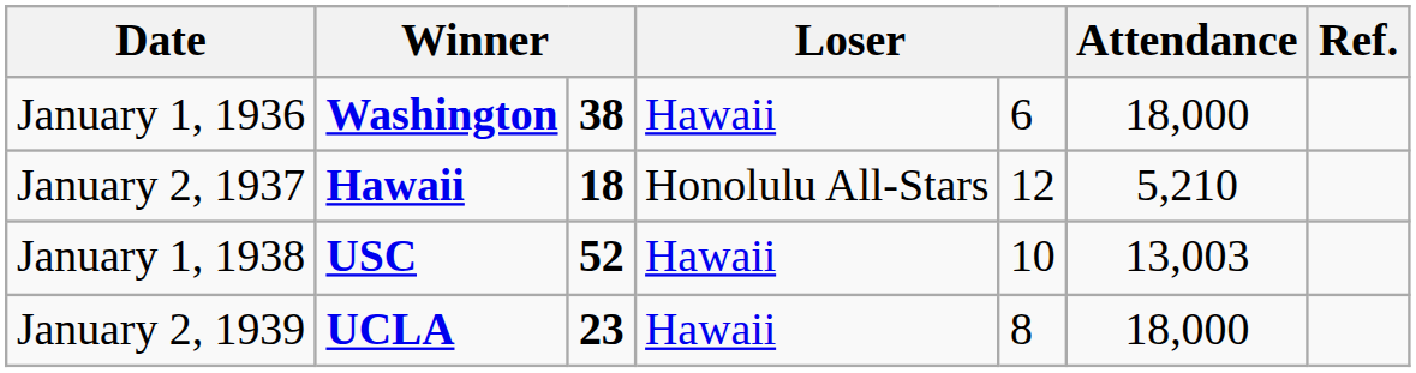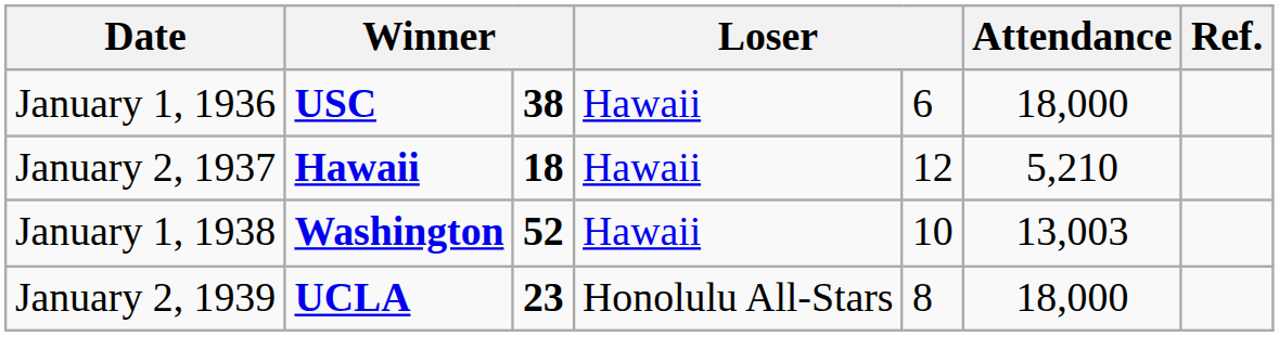January 1, 1936 | column 2: Washington -> USC
January 2, 1937 | column 4: Honolulu All-Stars -> Hawaii
January 1, 1938 | column 2: USC -> Washington
January 2, 1939 | column 4: Hawaii -> Honolulu All-Stars
